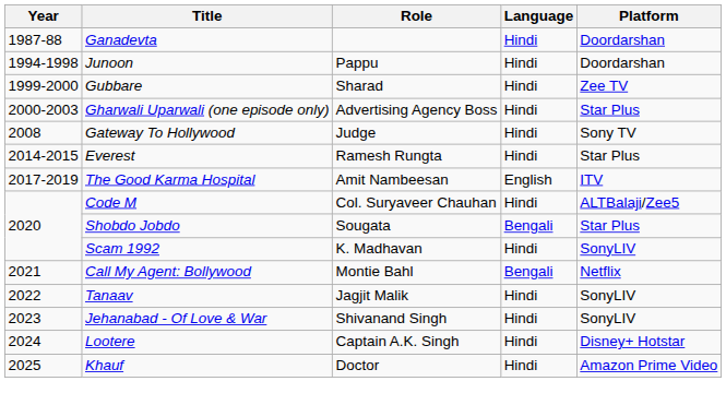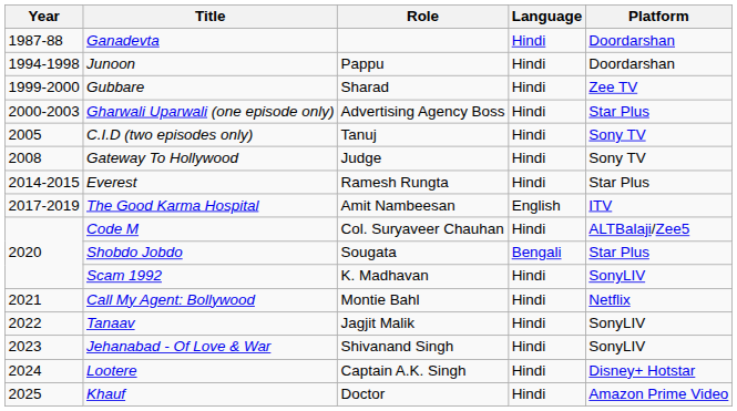+ row: 2005 | C.I.D (two episodes only) | Tanuj | Hindi | Sony TV
Call My Agent: Bollywood | Language: Bengali -> Hindi
